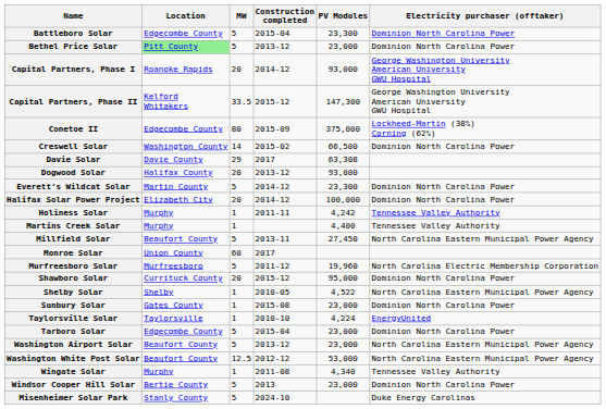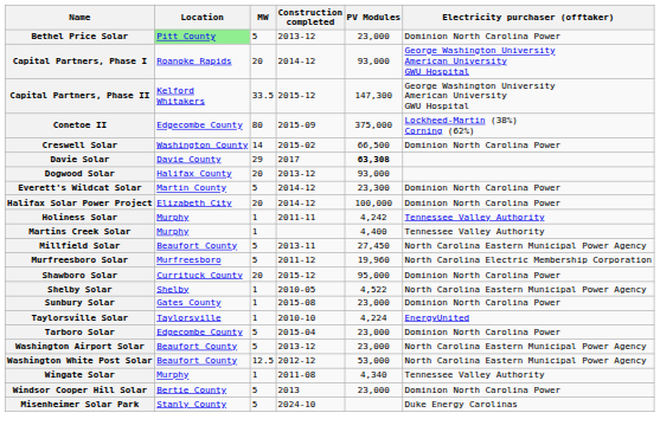- row: Battleboro Solar | Edgecombe County | 5 | 2015-04 | 23,300 | Dominion North Carolina Power
Davie Solar | PV Modules: normal -> bold
- row: Monroe Solar | Union County | 60 | 2017
